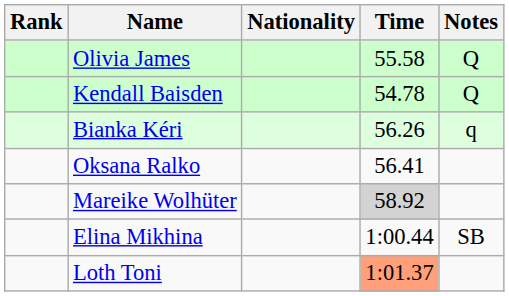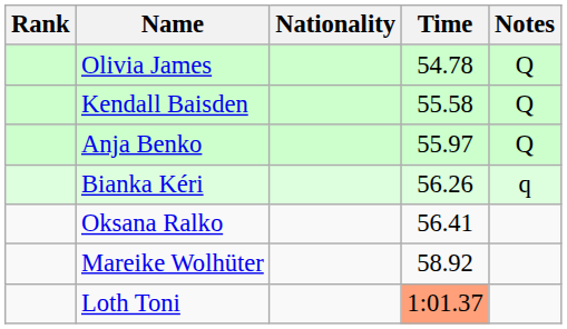Olivia James | Time: 55.58 -> 54.78
Kendall Baisden | Time: 54.78 -> 55.58
+ row: Anja Benko | 55.97 | Q
Mareike Wolhüter | Time: lightgrey background -> no background
- row: Elina Mikhina | 1:00.44 | SB
